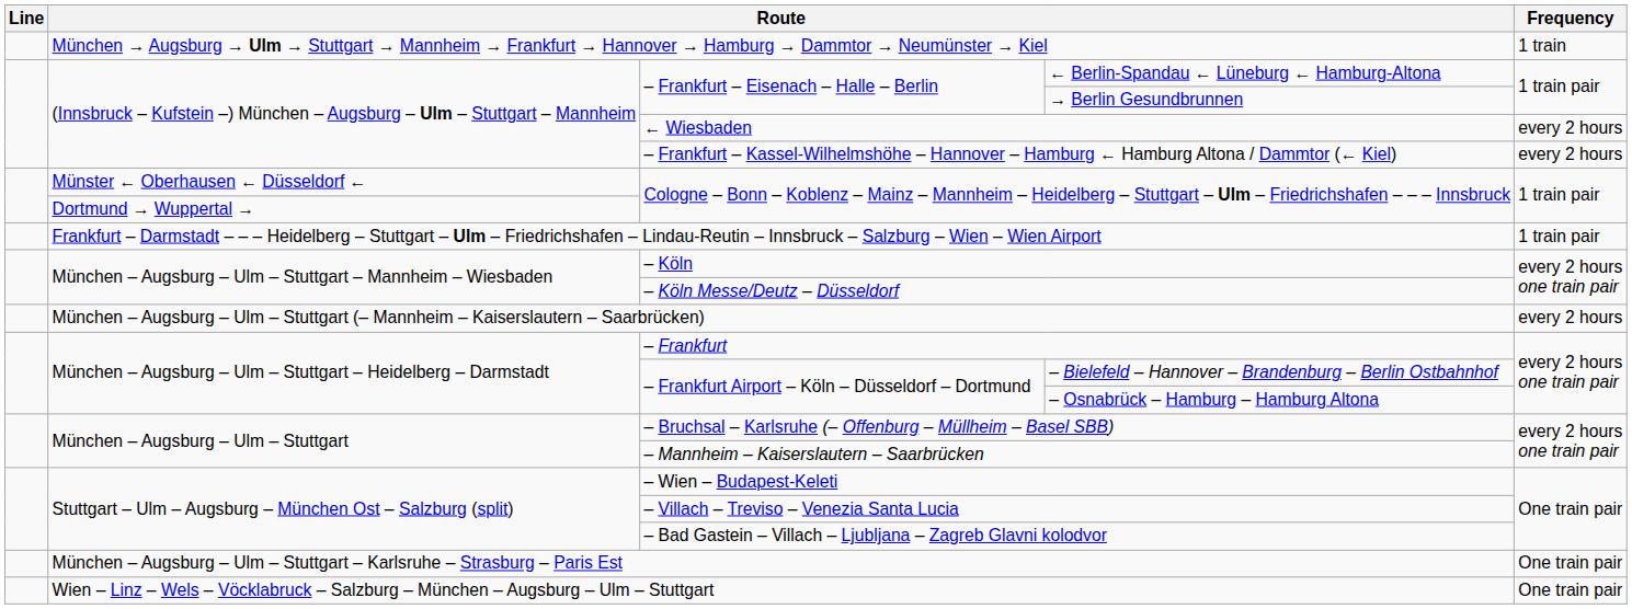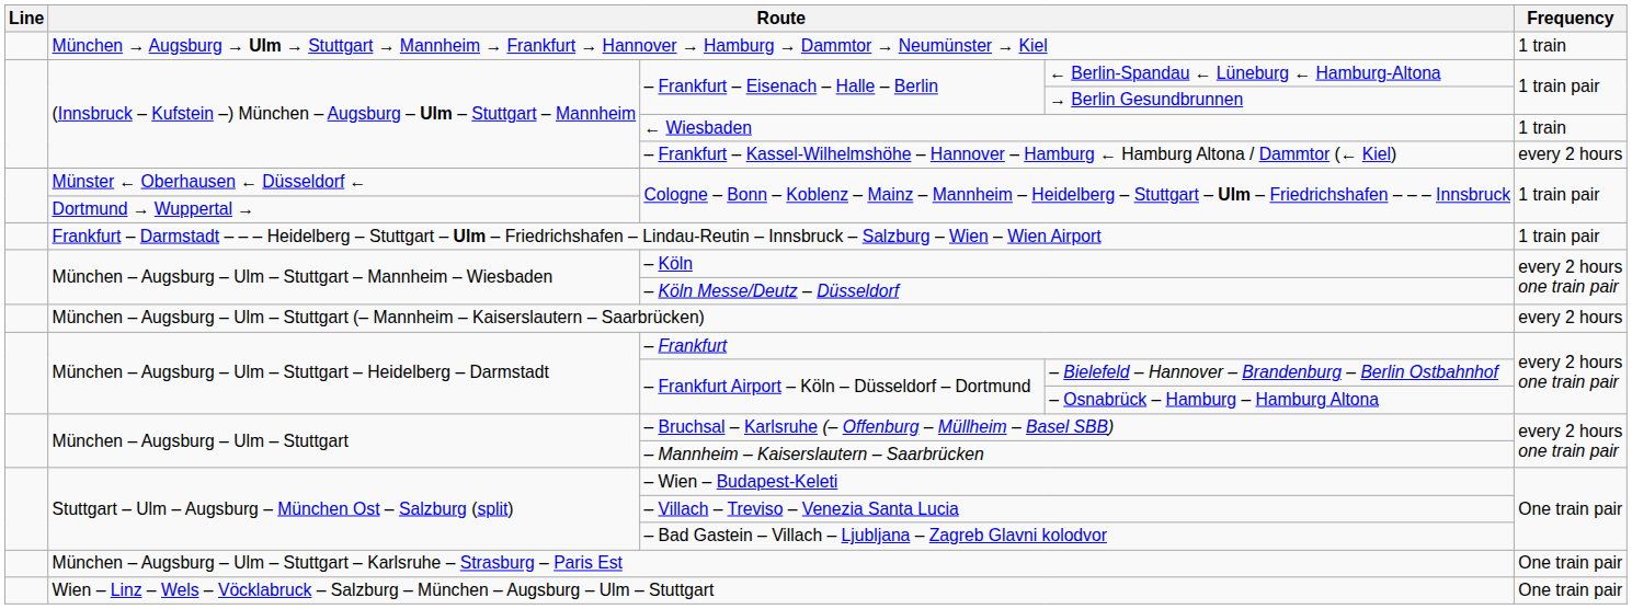← Wiesbaden | Frequency: every 2 hours -> 1 train
